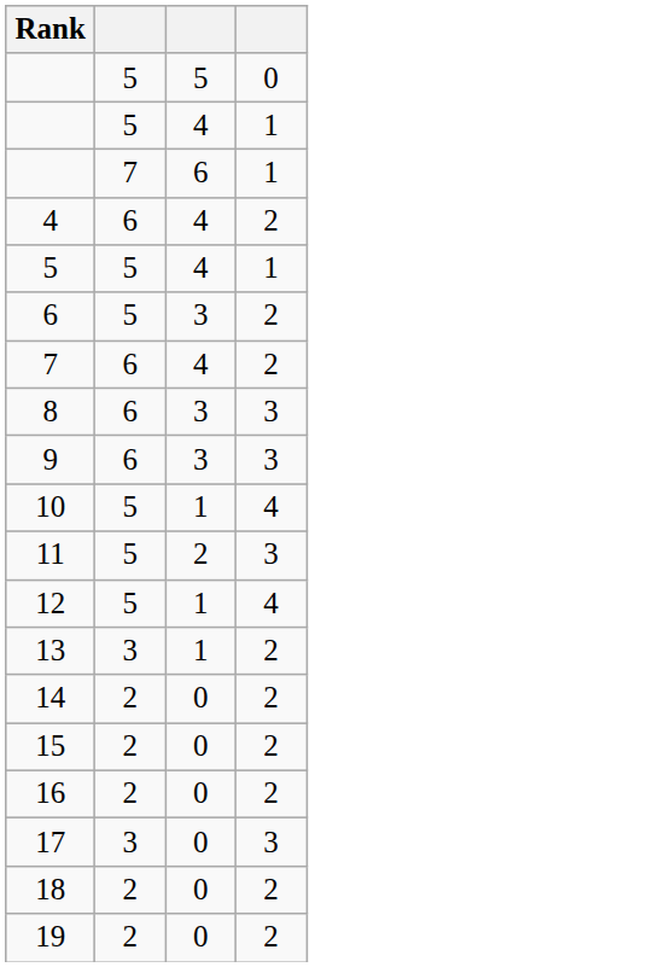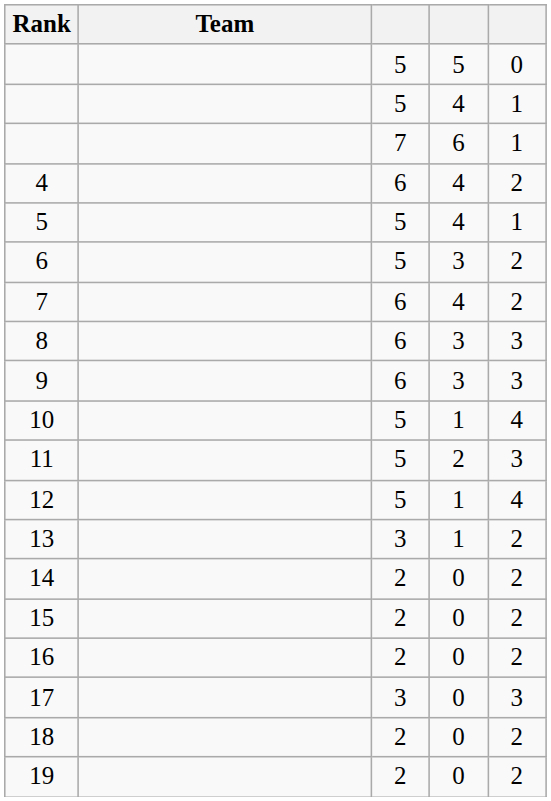+ column: Team
